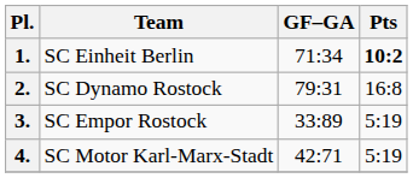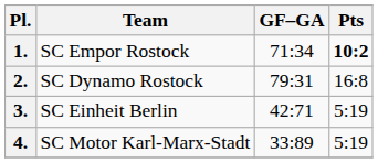1. | Team: SC Einheit Berlin -> SC Empor Rostock
3. | Team: SC Empor Rostock -> SC Einheit Berlin
3. | GF–GA: 33:89 -> 42:71
4. | GF–GA: 42:71 -> 33:89
